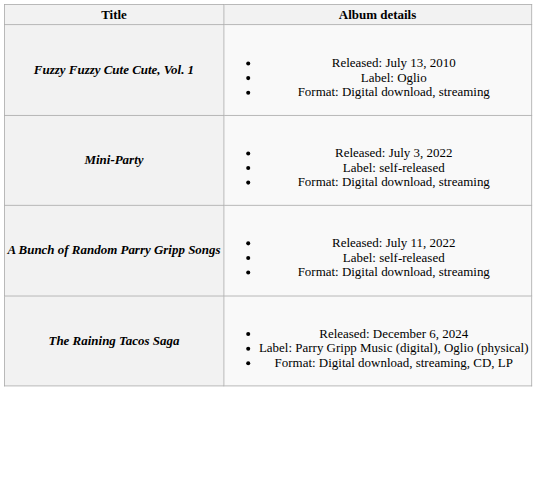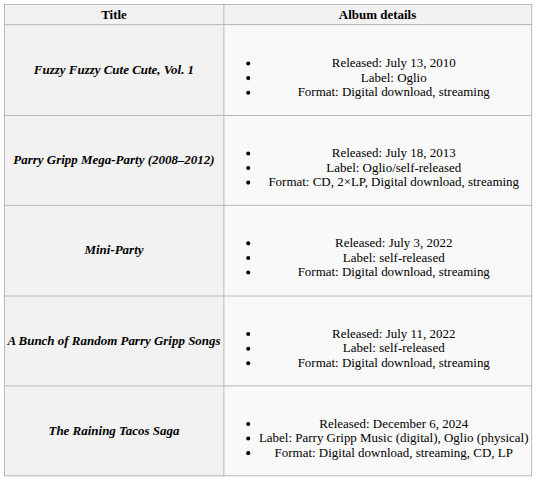+ row: Parry Gripp Mega-Party (2008–2012) | Released: July 18, 2013 Label: Oglio/self-released Format: CD, 2×LP, Digital download, streaming
